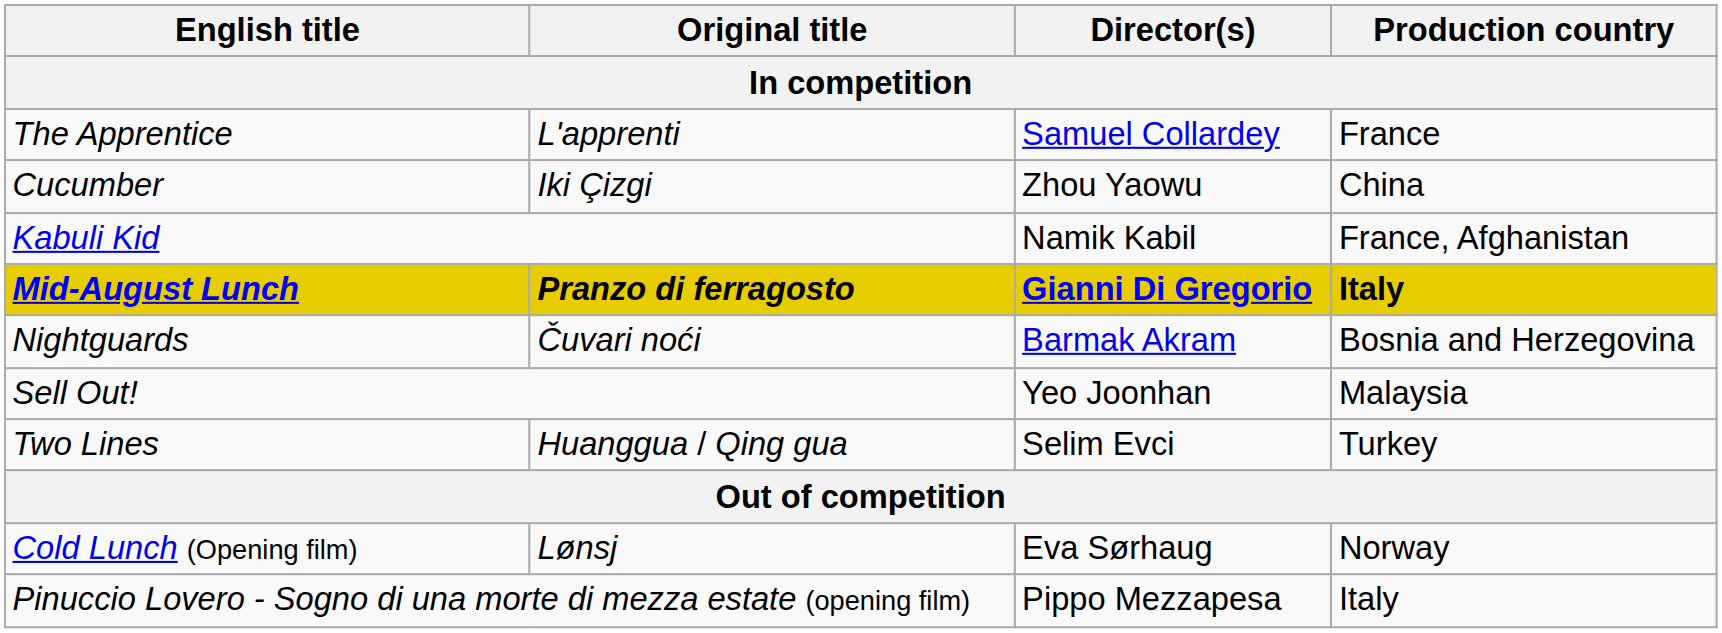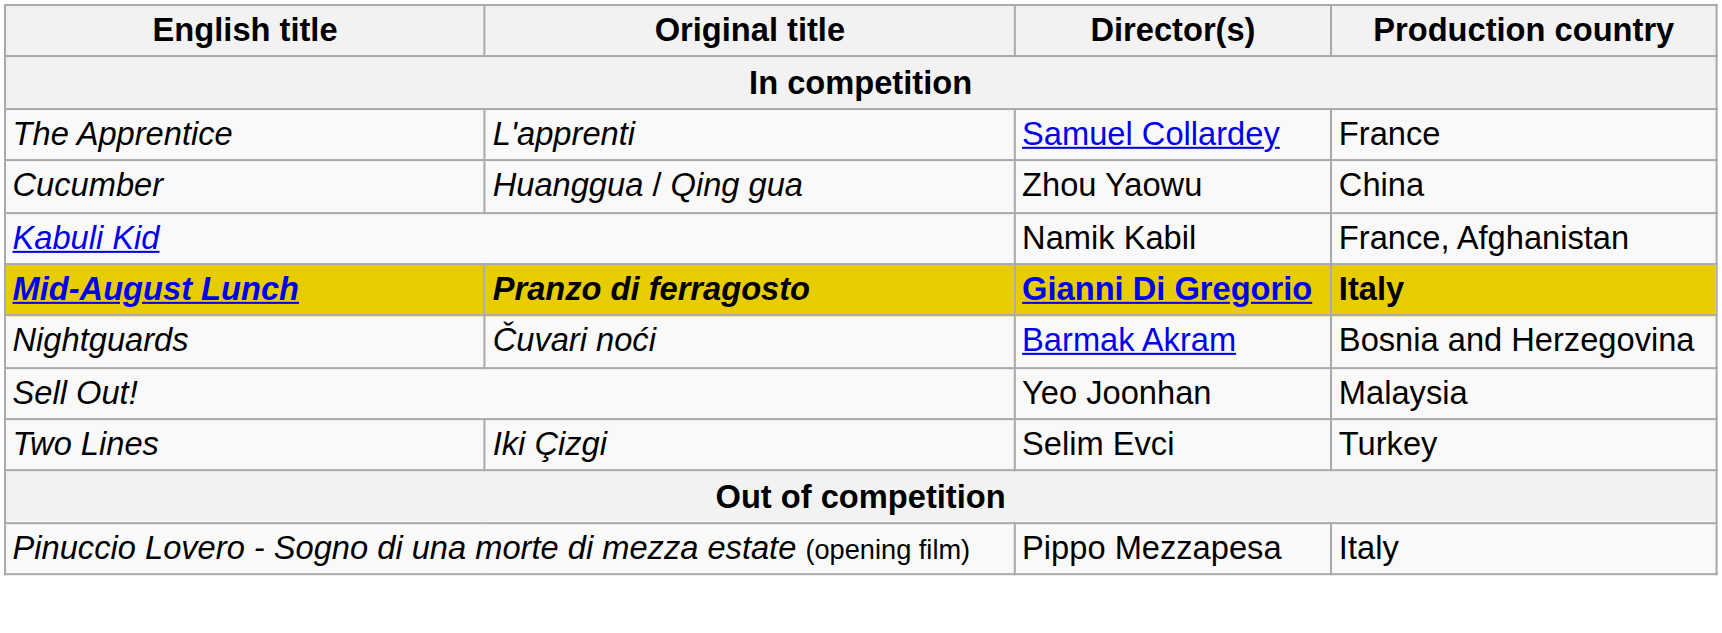Cucumber | Original title: Iki Çizgi -> Huanggua / Qing gua
Two Lines | Original title: Huanggua / Qing gua -> Iki Çizgi
- row: Cold Lunch (Opening film) | Lønsj | Eva Sørhaug | Norway
